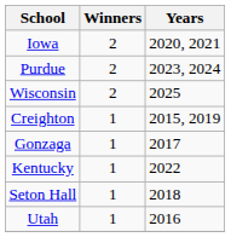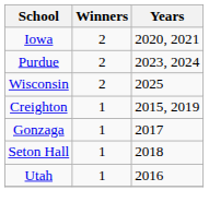- row: Kentucky | 1 | 2022
